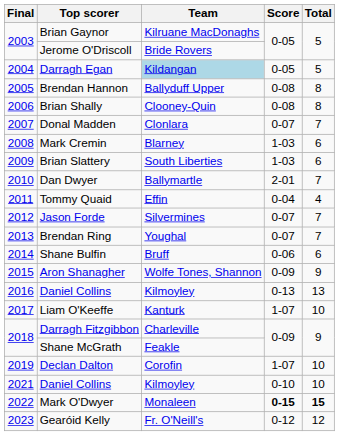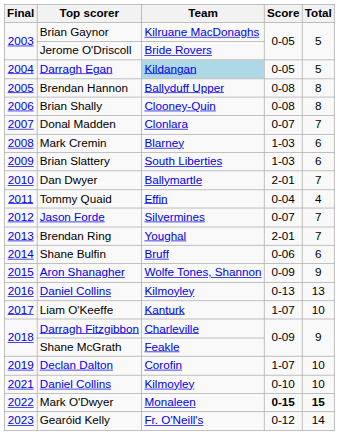Brendan Ring | Score: 0-07 -> 2-01
Gearóid Kelly | Total: 12 -> 14
